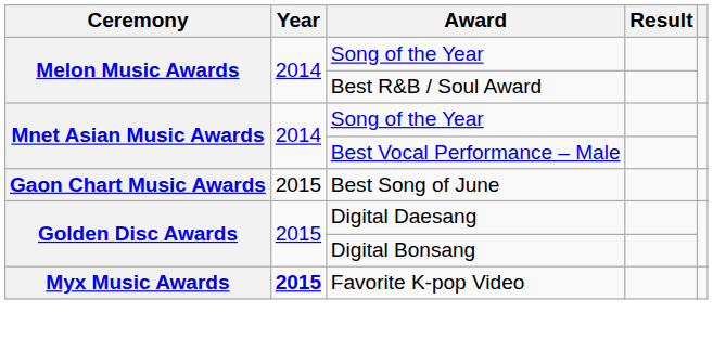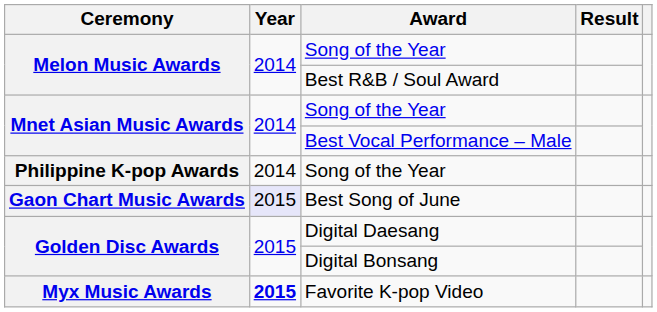+ row: Philippine K-pop Awards | 2014 | Song of the Year
Best Song of June | Year: no background -> lavender background
